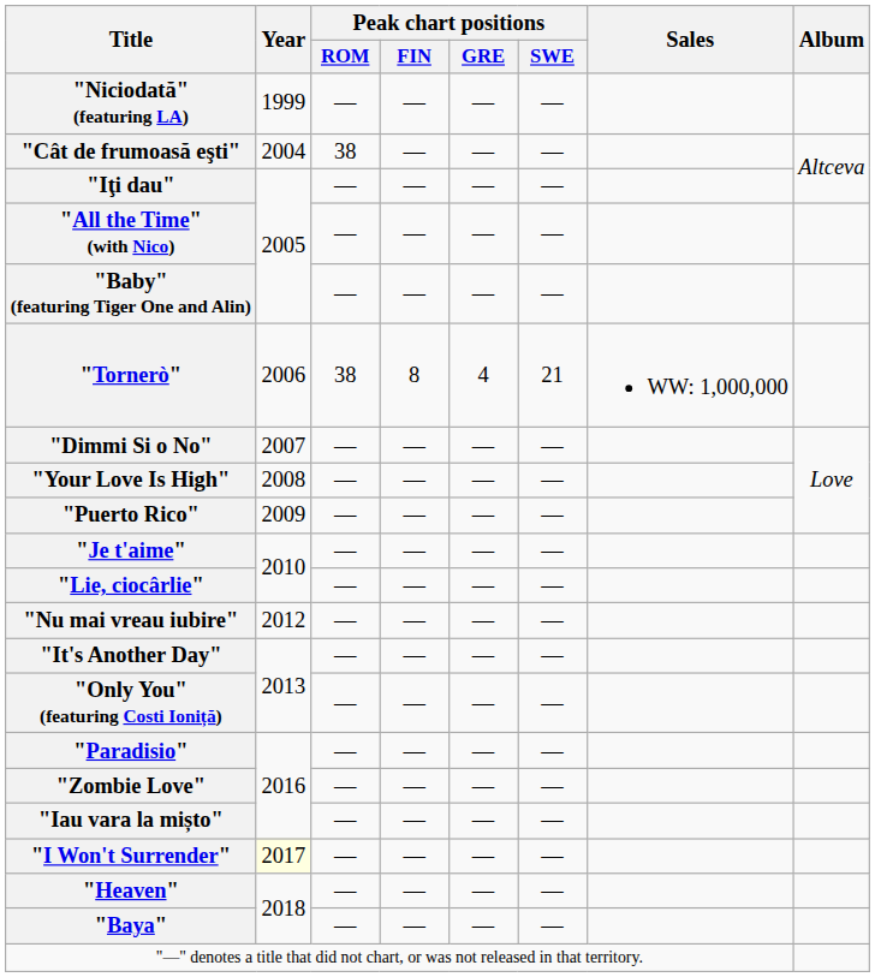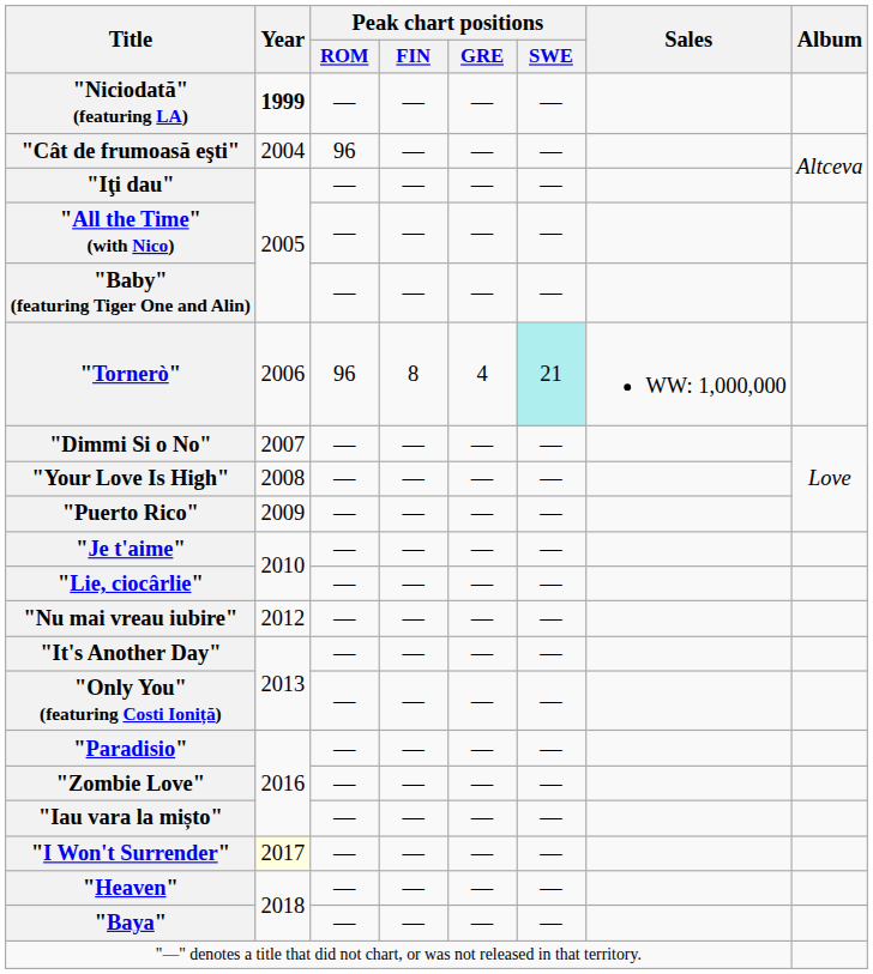"Niciodată" (featuring LA) | Year: normal -> bold
"Cât de frumoasă eşti" | Peak chart positions / ROM: 38 -> 96
"Tornerò" | Peak chart positions / ROM: 38 -> 96
"Tornerò" | Peak chart positions / SWE: no background -> paleturquoise background
